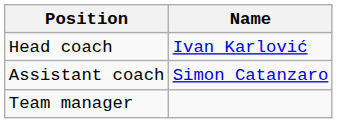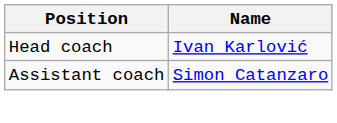- row: Team manager
